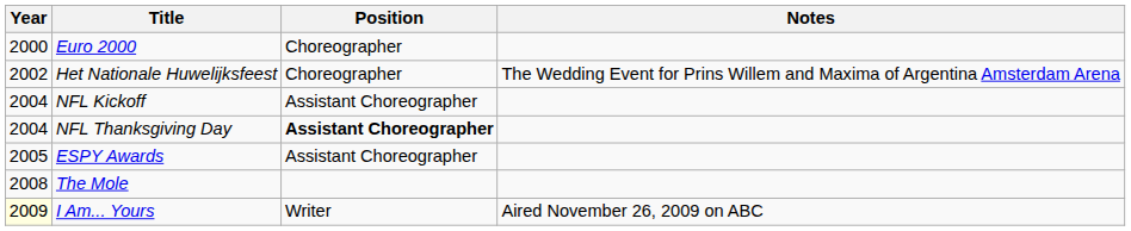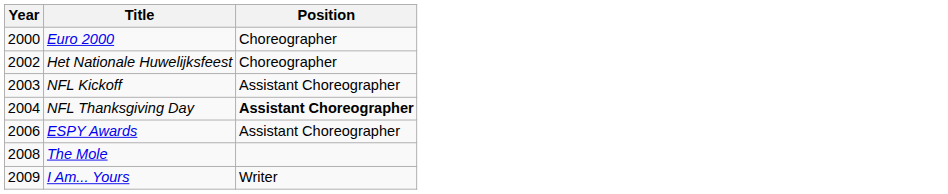- column: Notes | The Wedding Event for Prins Willem and Maxima of Argentina Amsterdam Arena | Aired November 26, 2009 on ABC
NFL Kickoff | Year: 2004 -> 2003
ESPY Awards | Year: 2005 -> 2006
I Am... Yours | Year: lightyellow background -> no background
